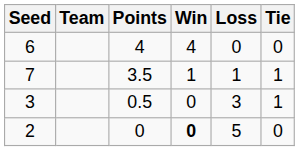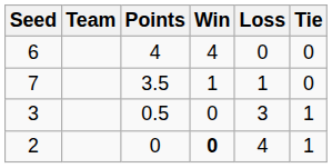7 | Tie: 1 -> 0
2 | Loss: 5 -> 4
2 | Tie: 0 -> 1
